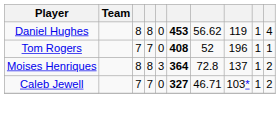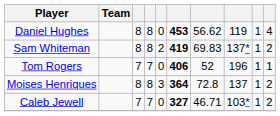+ row: Sam Whiteman | 8 | 8 | 2 | 419 | 69.83 | 137* | 1 | 2
Tom Rogers | column 6: 408 -> 406
